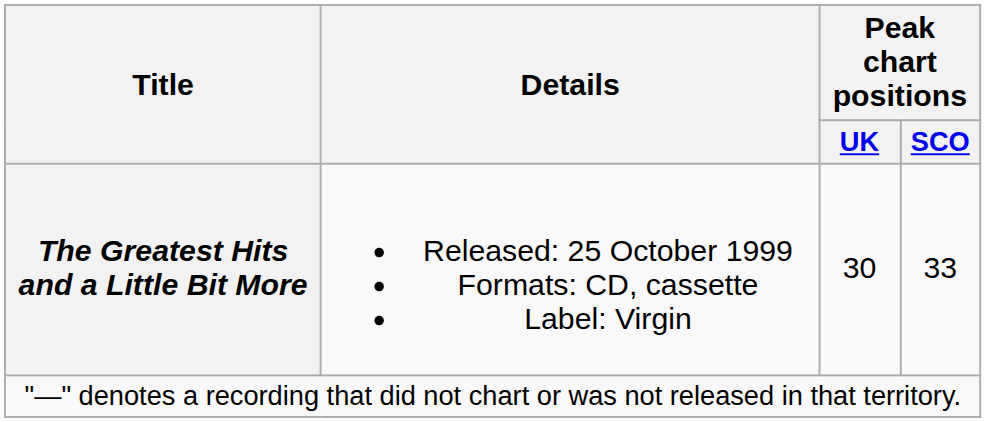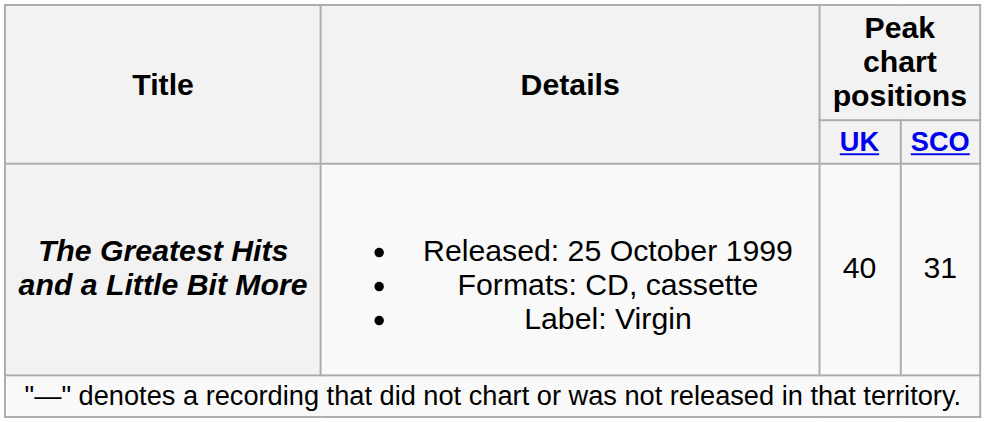The Greatest Hits and a Little Bit More | Peak chart positions / UK: 30 -> 40
The Greatest Hits and a Little Bit More | Peak chart positions / SCO: 33 -> 31
